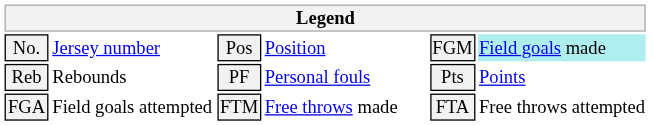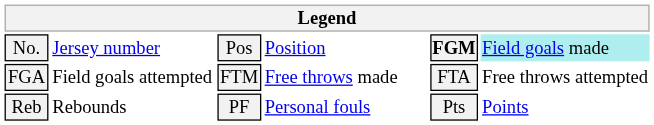No. | column 5: normal -> bold
rows swapped: FGA <-> Reb
